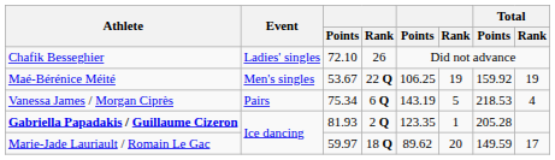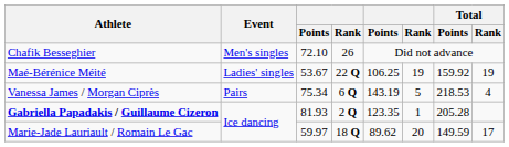Chafik Besseghier | Event: Ladies' singles -> Men's singles
Maé-Bérénice Méité | Event: Men's singles -> Ladies' singles
